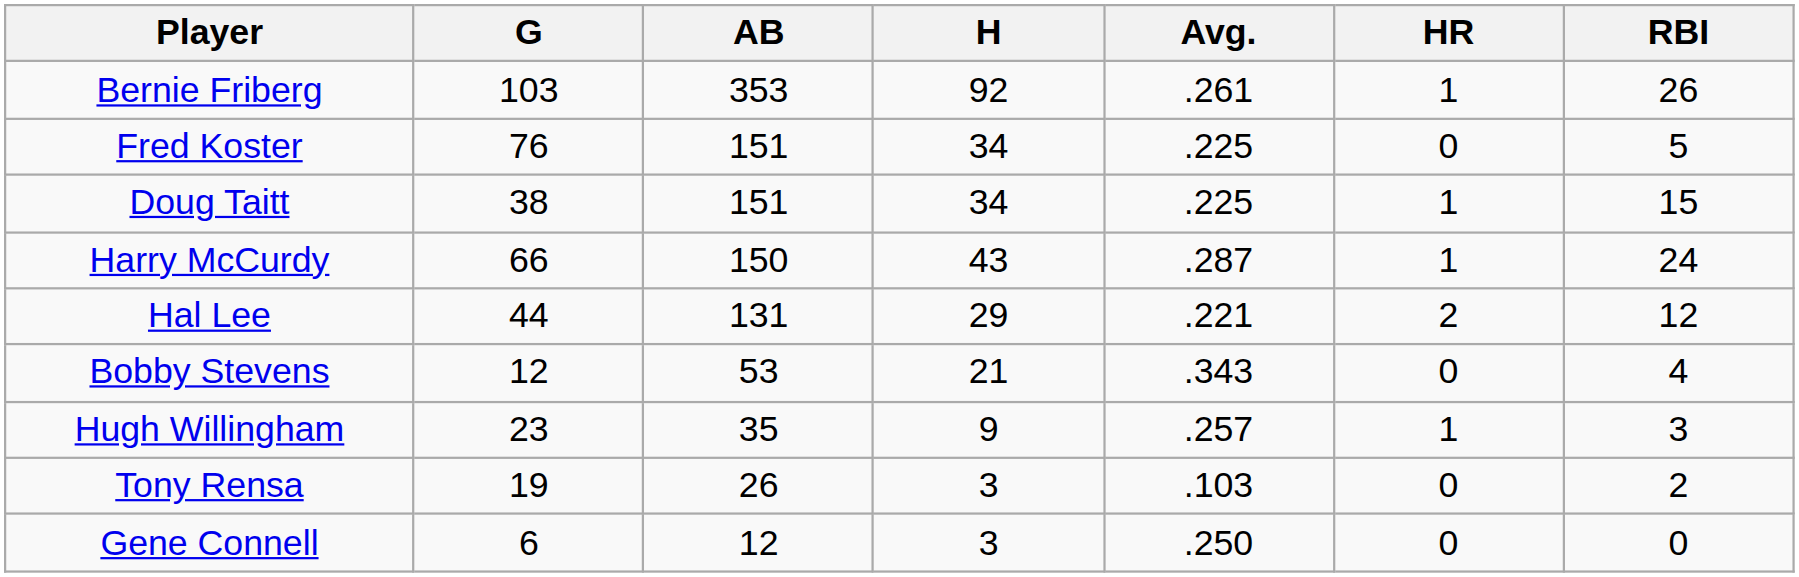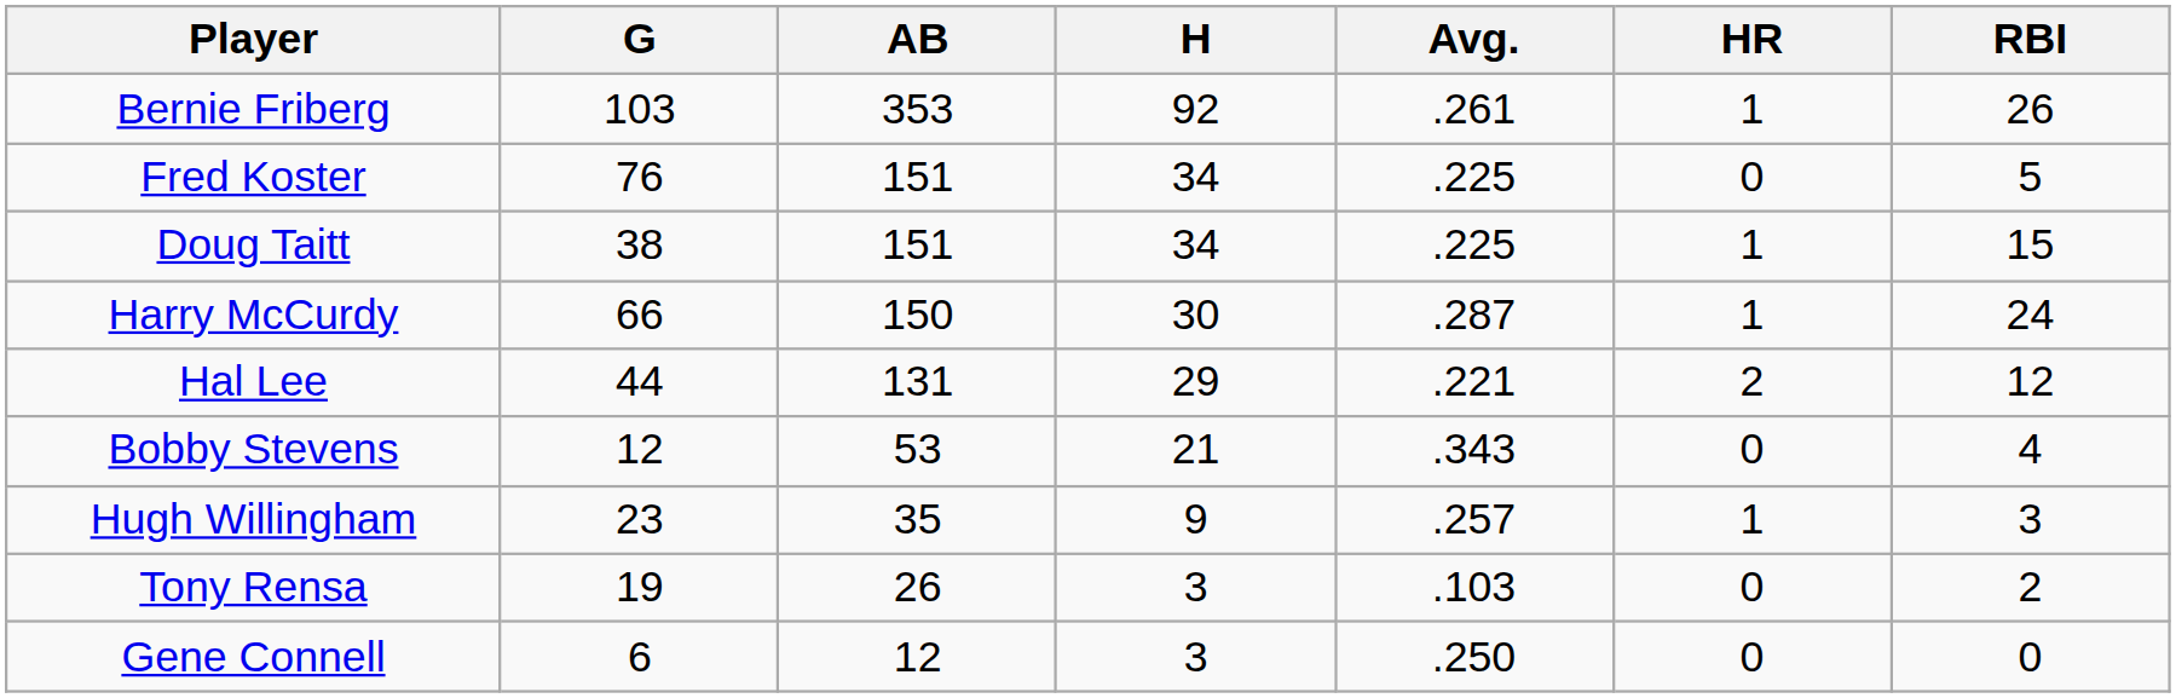Harry McCurdy | H: 43 -> 30
